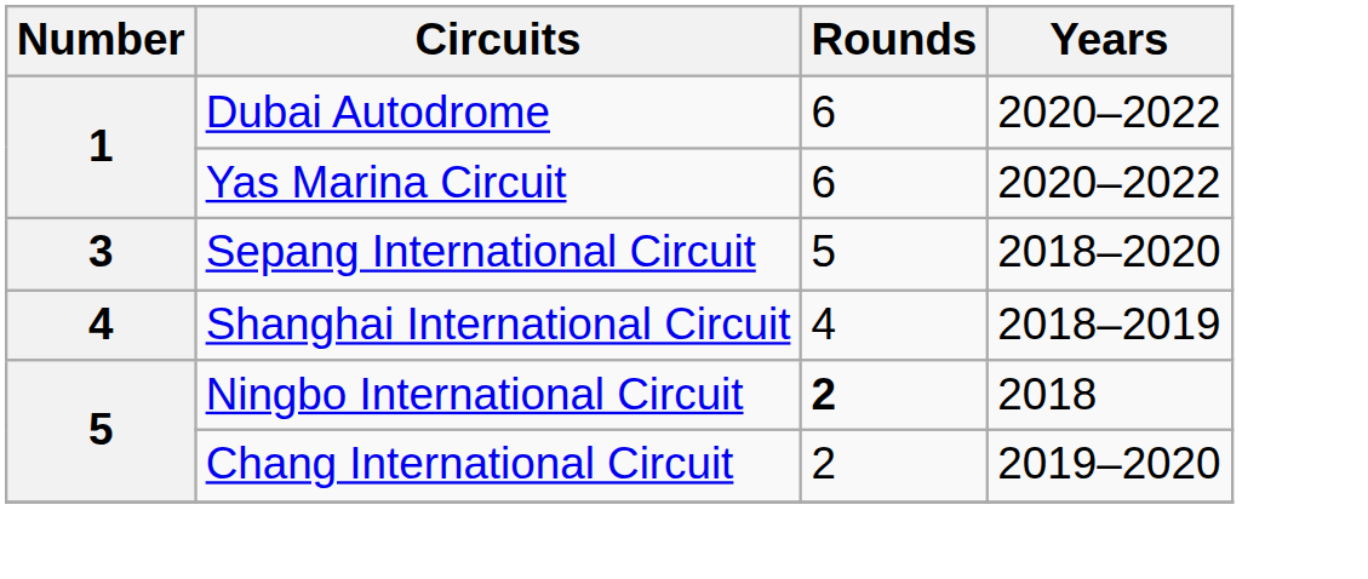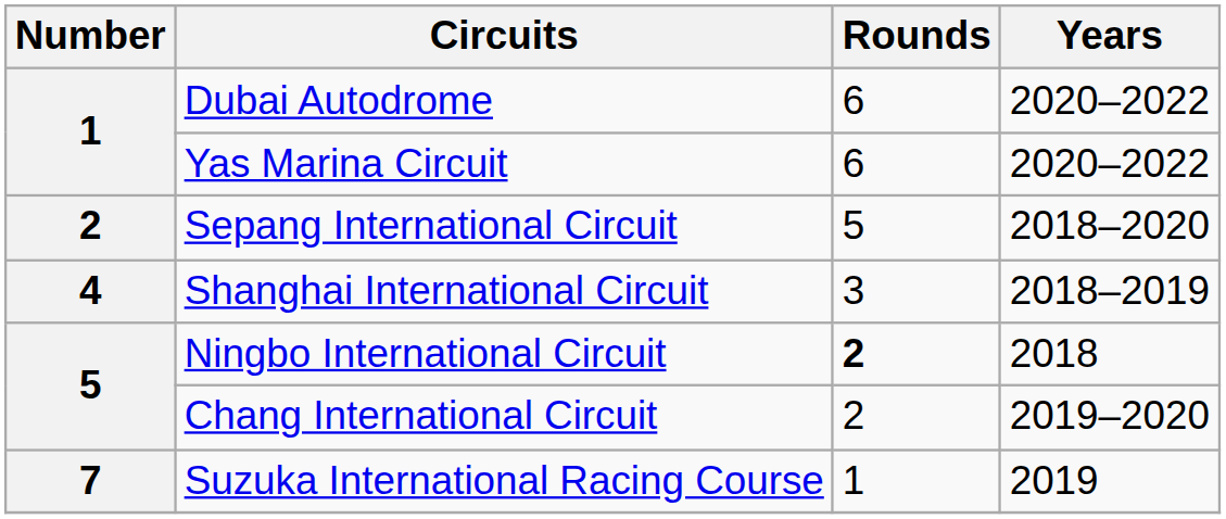Sepang International Circuit | Number: 3 -> 2
Shanghai International Circuit | Rounds: 4 -> 3
+ row: 7 | Suzuka International Racing Course | 1 | 2019
